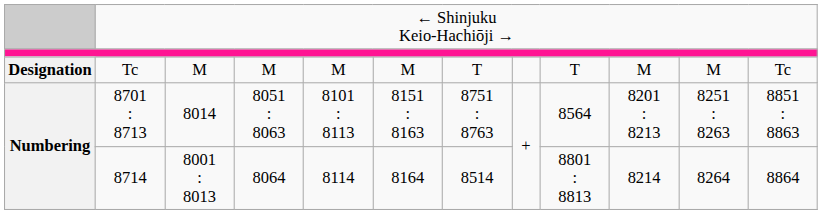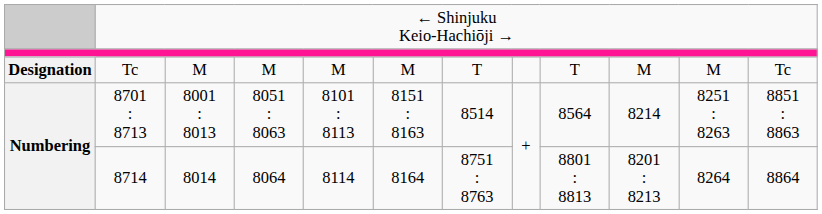8701 : 8713 | column 3: 8014 -> 8001 : 8013
8701 : 8713 | column 7: 8751 : 8763 -> 8514
8701 : 8713 | column 10: 8201 : 8213 -> 8214
8714 | column 3: 8001 : 8013 -> 8014
8714 | column 7: 8514 -> 8751 : 8763
8714 | column 10: 8214 -> 8201 : 8213
